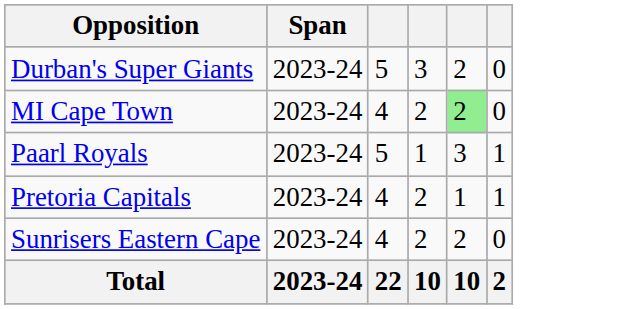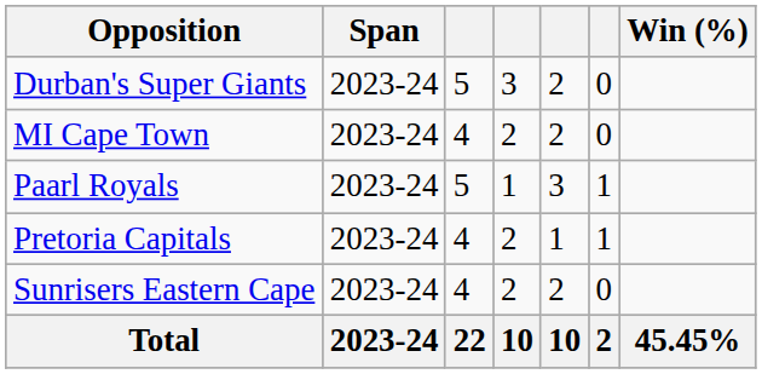+ column: Win (%) | 45.45%
MI Cape Town | column 5: lightgreen background -> no background
